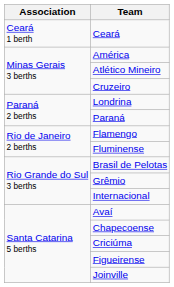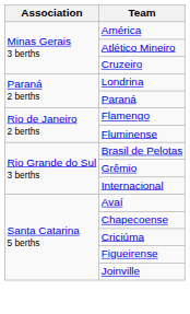- row: Ceará 1 berth | Ceará
